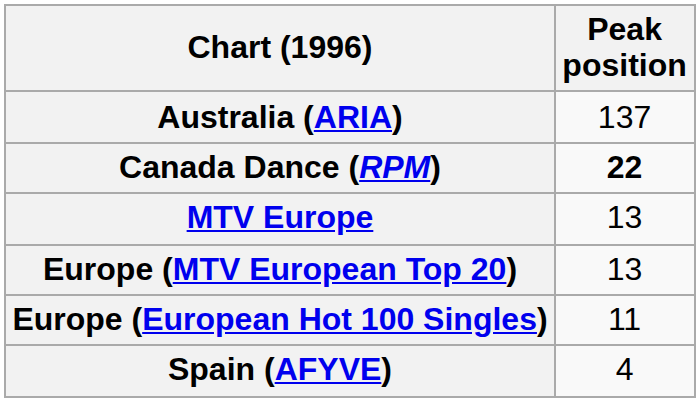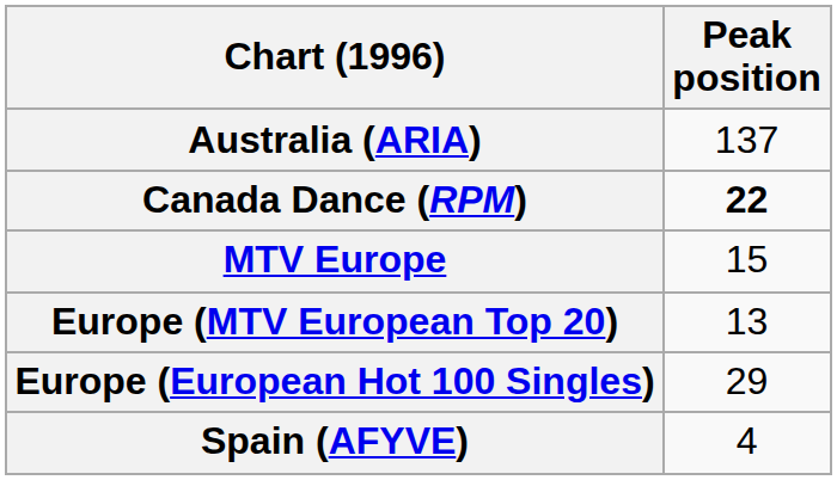MTV Europe | Peak position: 13 -> 15
Europe (European Hot 100 Singles) | Peak position: 11 -> 29
